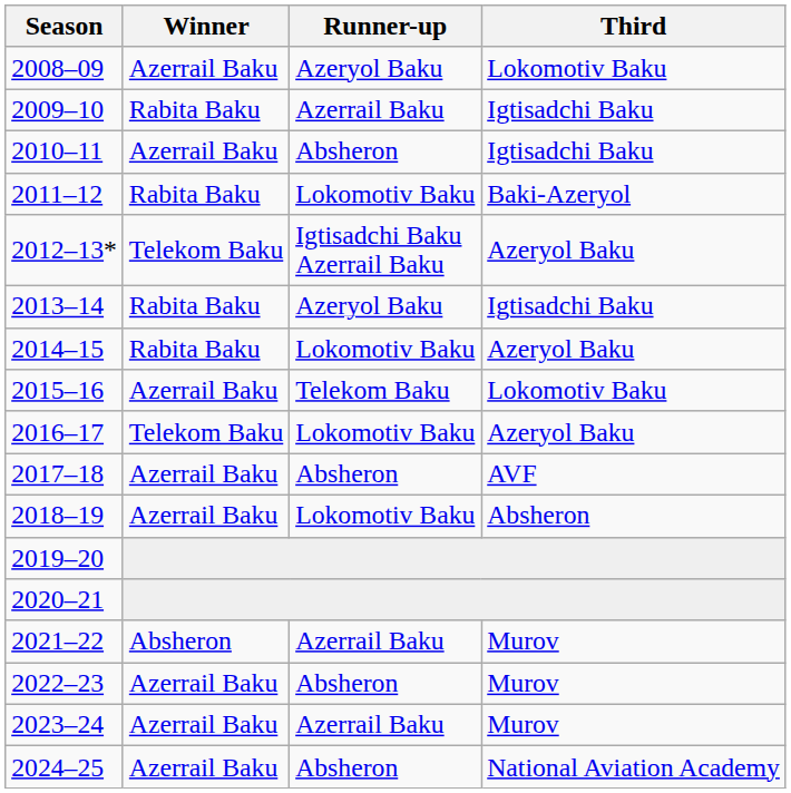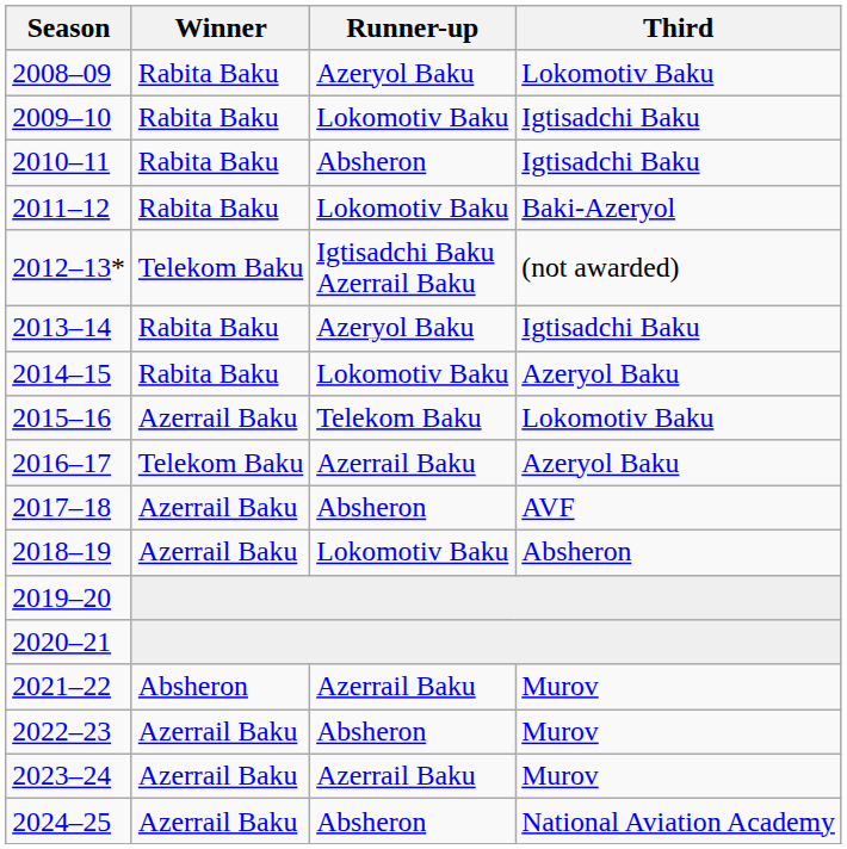2008–09 | Winner: Azerrail Baku -> Rabita Baku
2009–10 | Runner-up: Azerrail Baku -> Lokomotiv Baku
2010–11 | Winner: Azerrail Baku -> Rabita Baku
2012–13* | Third: Azeryol Baku -> (not awarded)
2016–17 | Runner-up: Lokomotiv Baku -> Azerrail Baku
